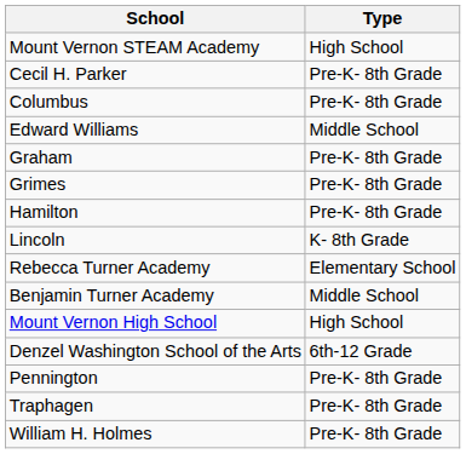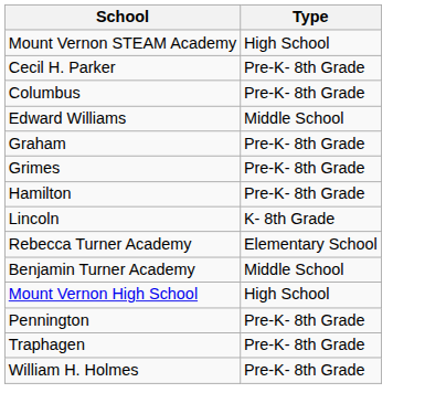- row: Denzel Washington School of the Arts | 6th-12 Grade
